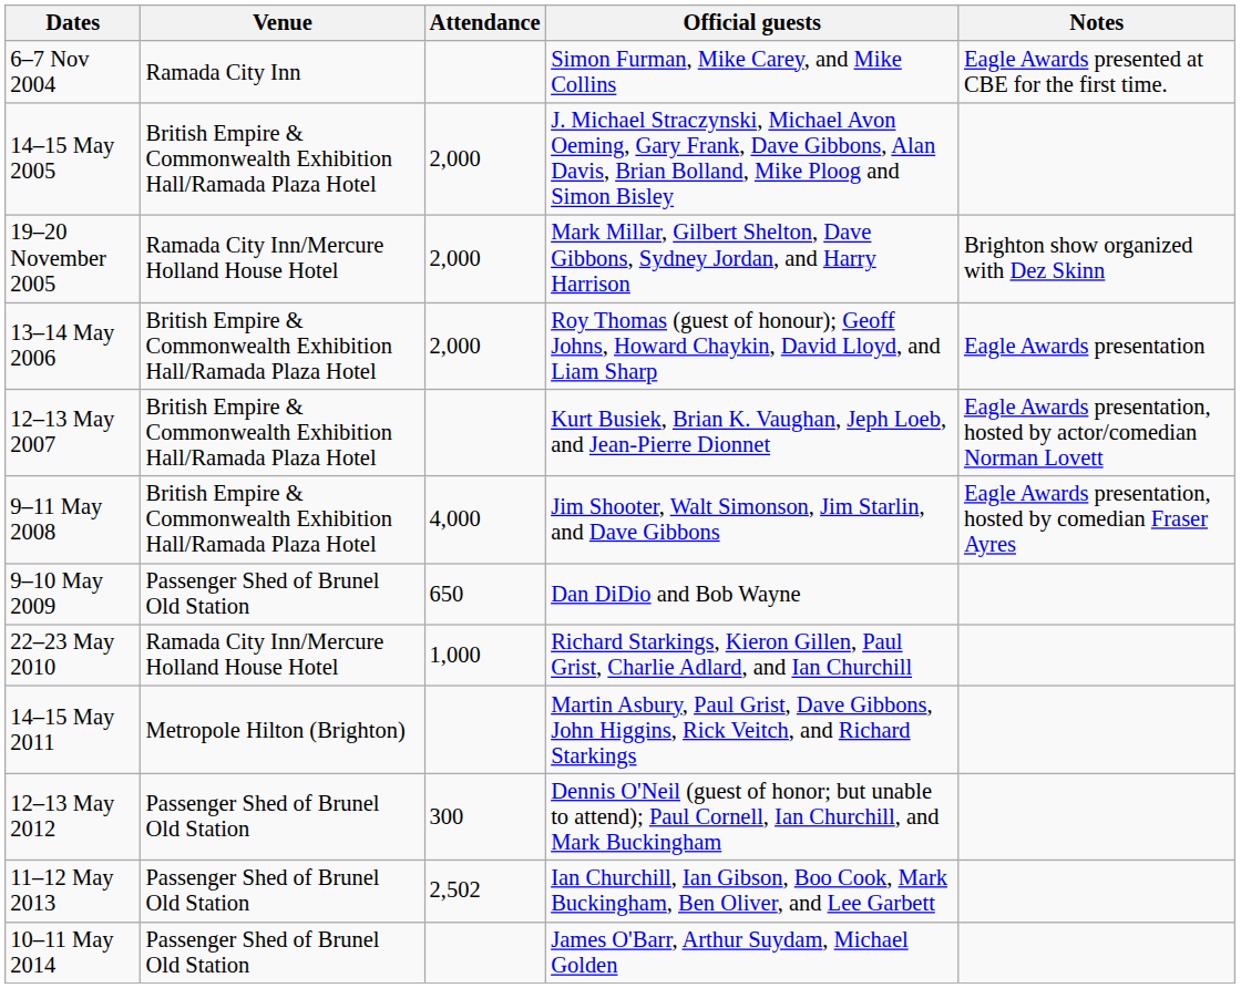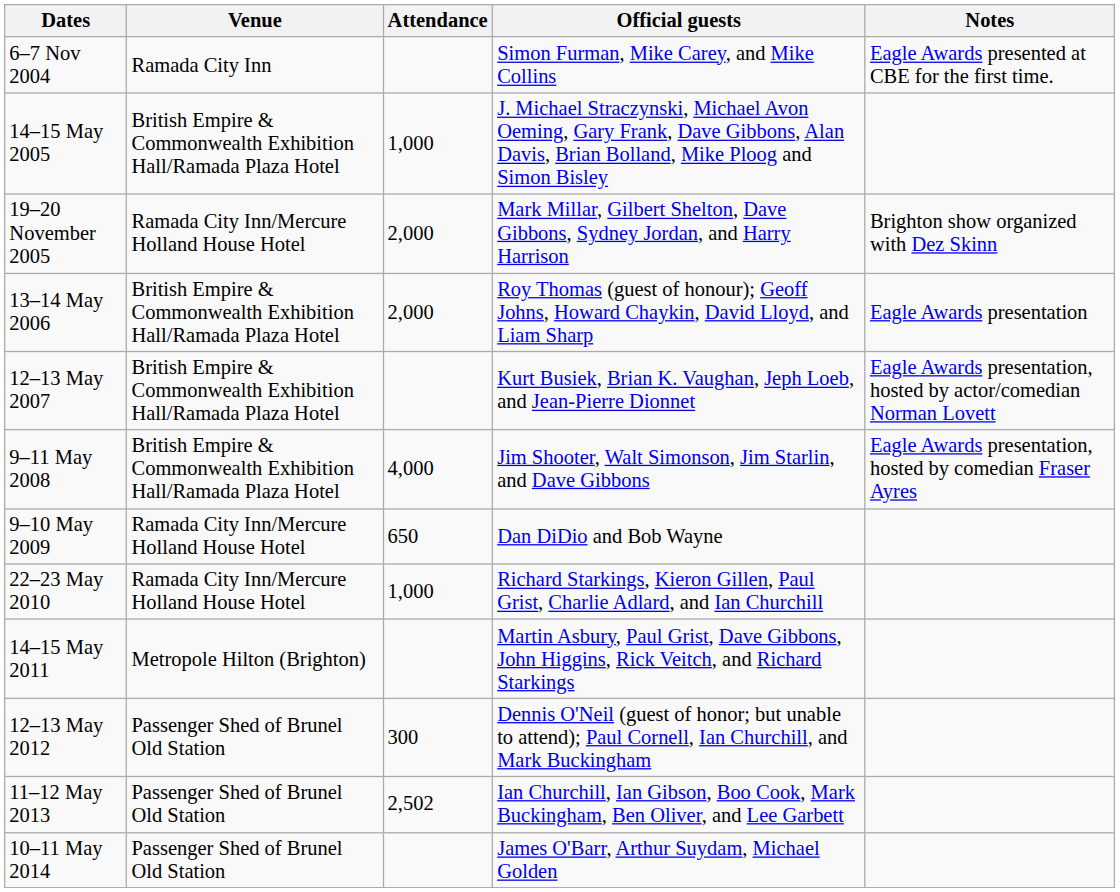14–15 May 2005 | Attendance: 2,000 -> 1,000
9–10 May 2009 | Venue: Passenger Shed of Brunel Old Station -> Ramada City Inn/Mercure Holland House Hotel
